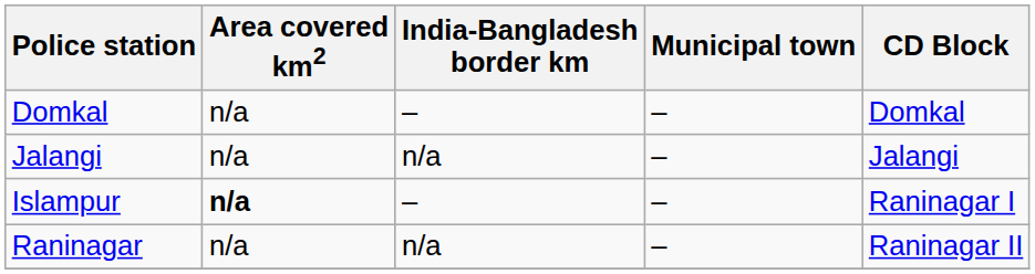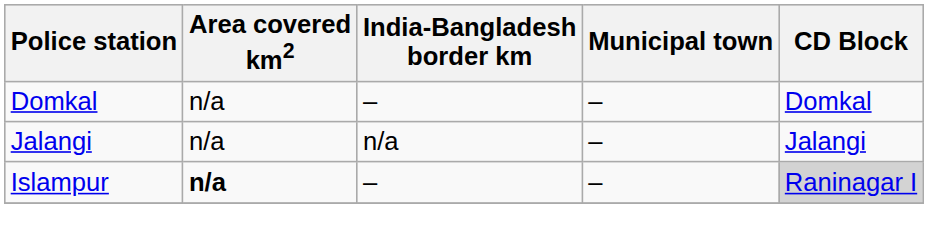Islampur | CD Block: no background -> lightgrey background
- row: Raninagar | n/a | n/a | – | Raninagar II
